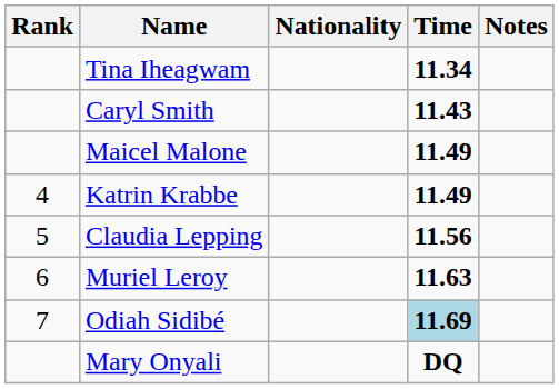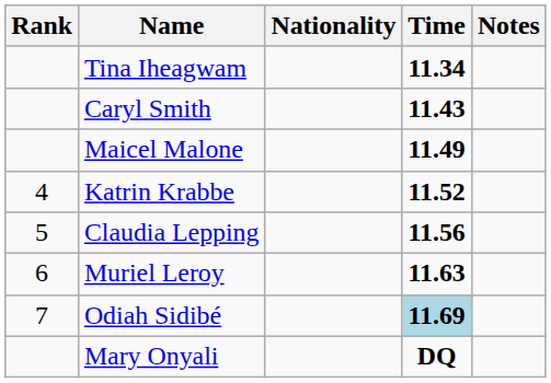Katrin Krabbe | Time: 11.49 -> 11.52
